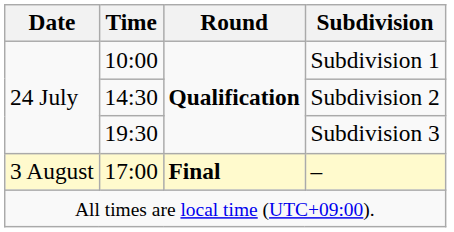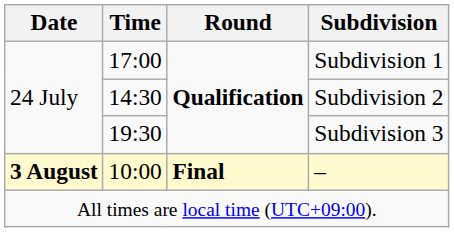Subdivision 1 | Time: 10:00 -> 17:00
– | Date: normal -> bold
– | Time: 17:00 -> 10:00
